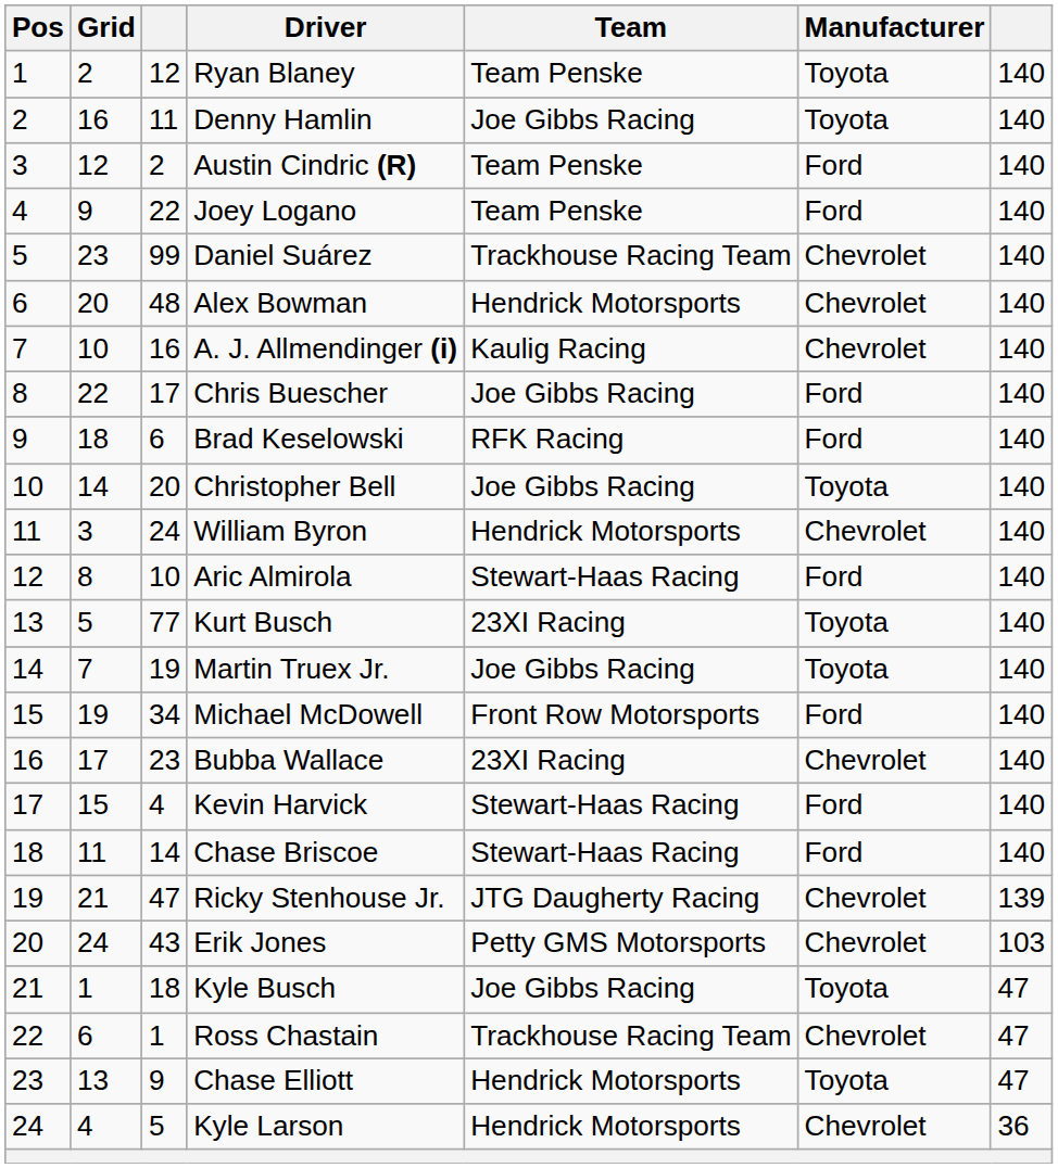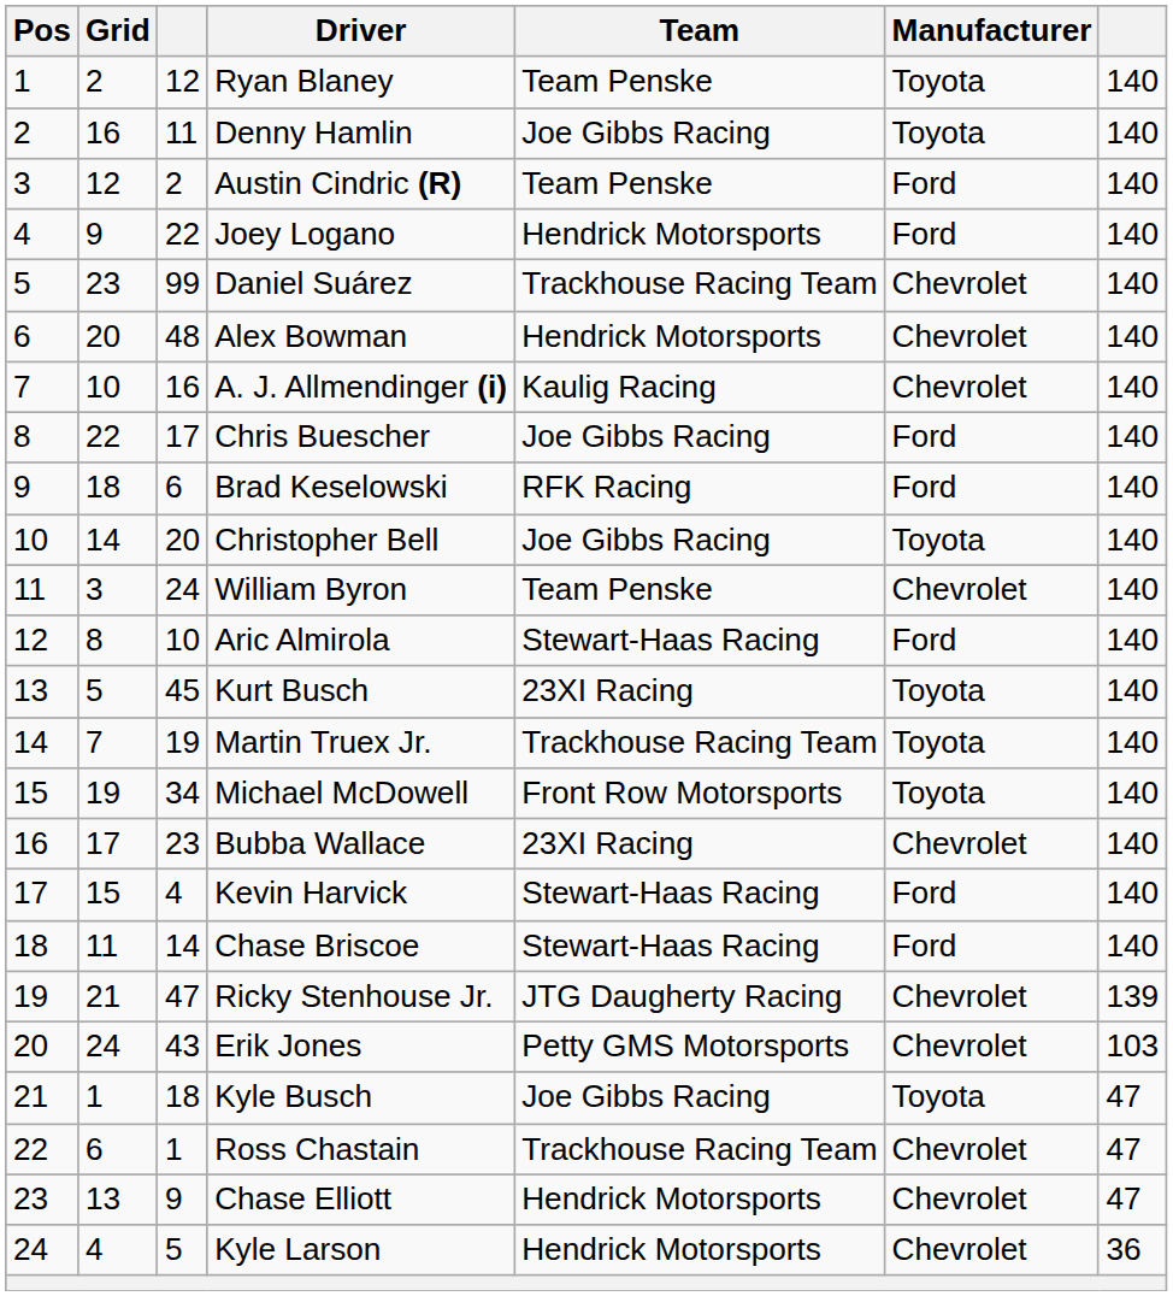Joey Logano | Team: Team Penske -> Hendrick Motorsports
William Byron | Team: Hendrick Motorsports -> Team Penske
Kurt Busch | column 3: 77 -> 45
Martin Truex Jr. | Team: Joe Gibbs Racing -> Trackhouse Racing Team
Michael McDowell | Manufacturer: Ford -> Toyota
Chase Elliott | Manufacturer: Toyota -> Chevrolet
